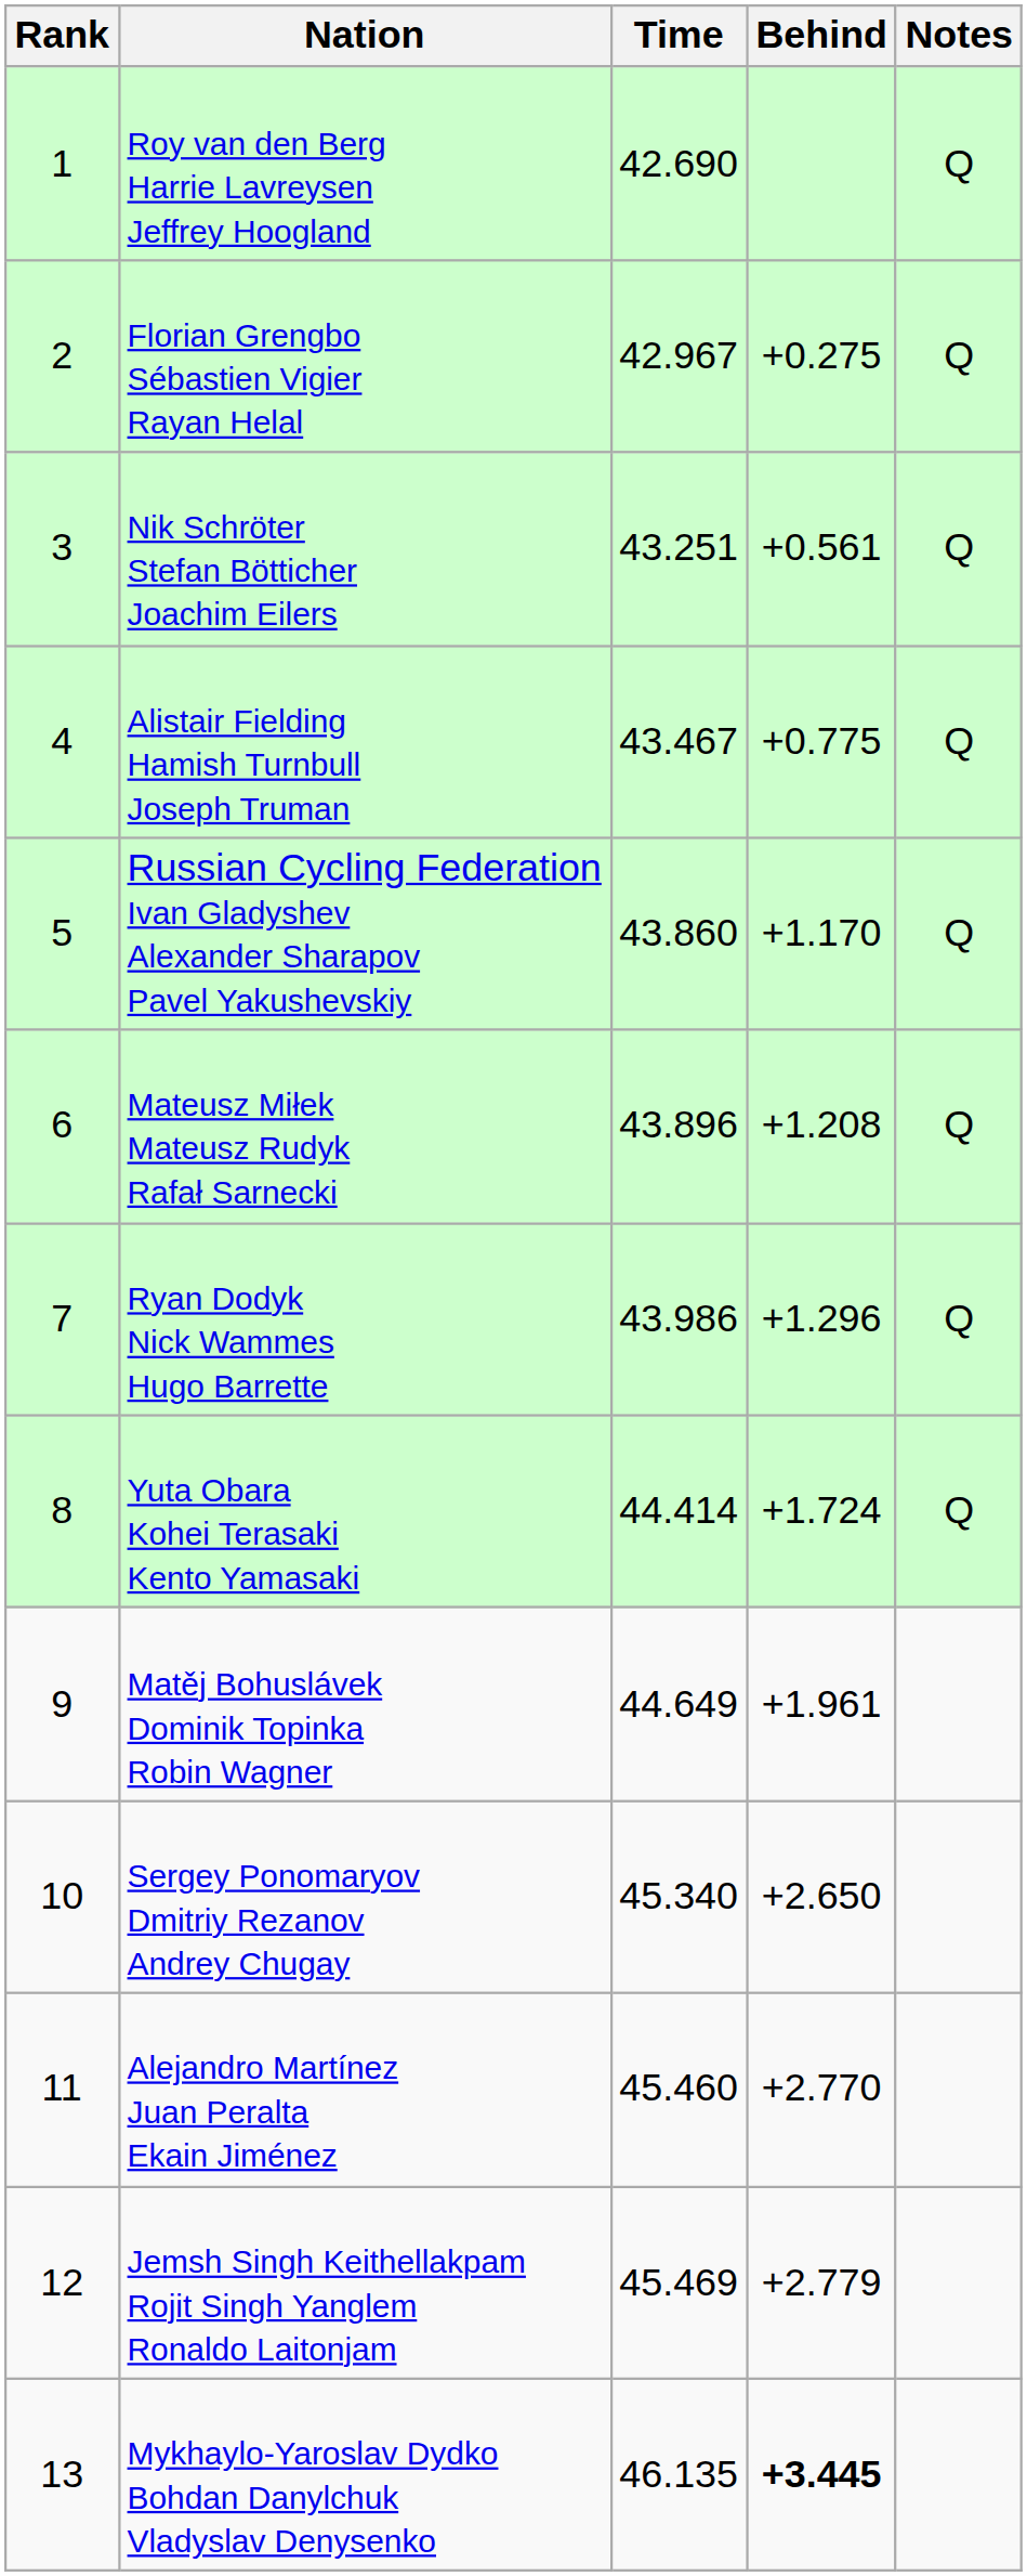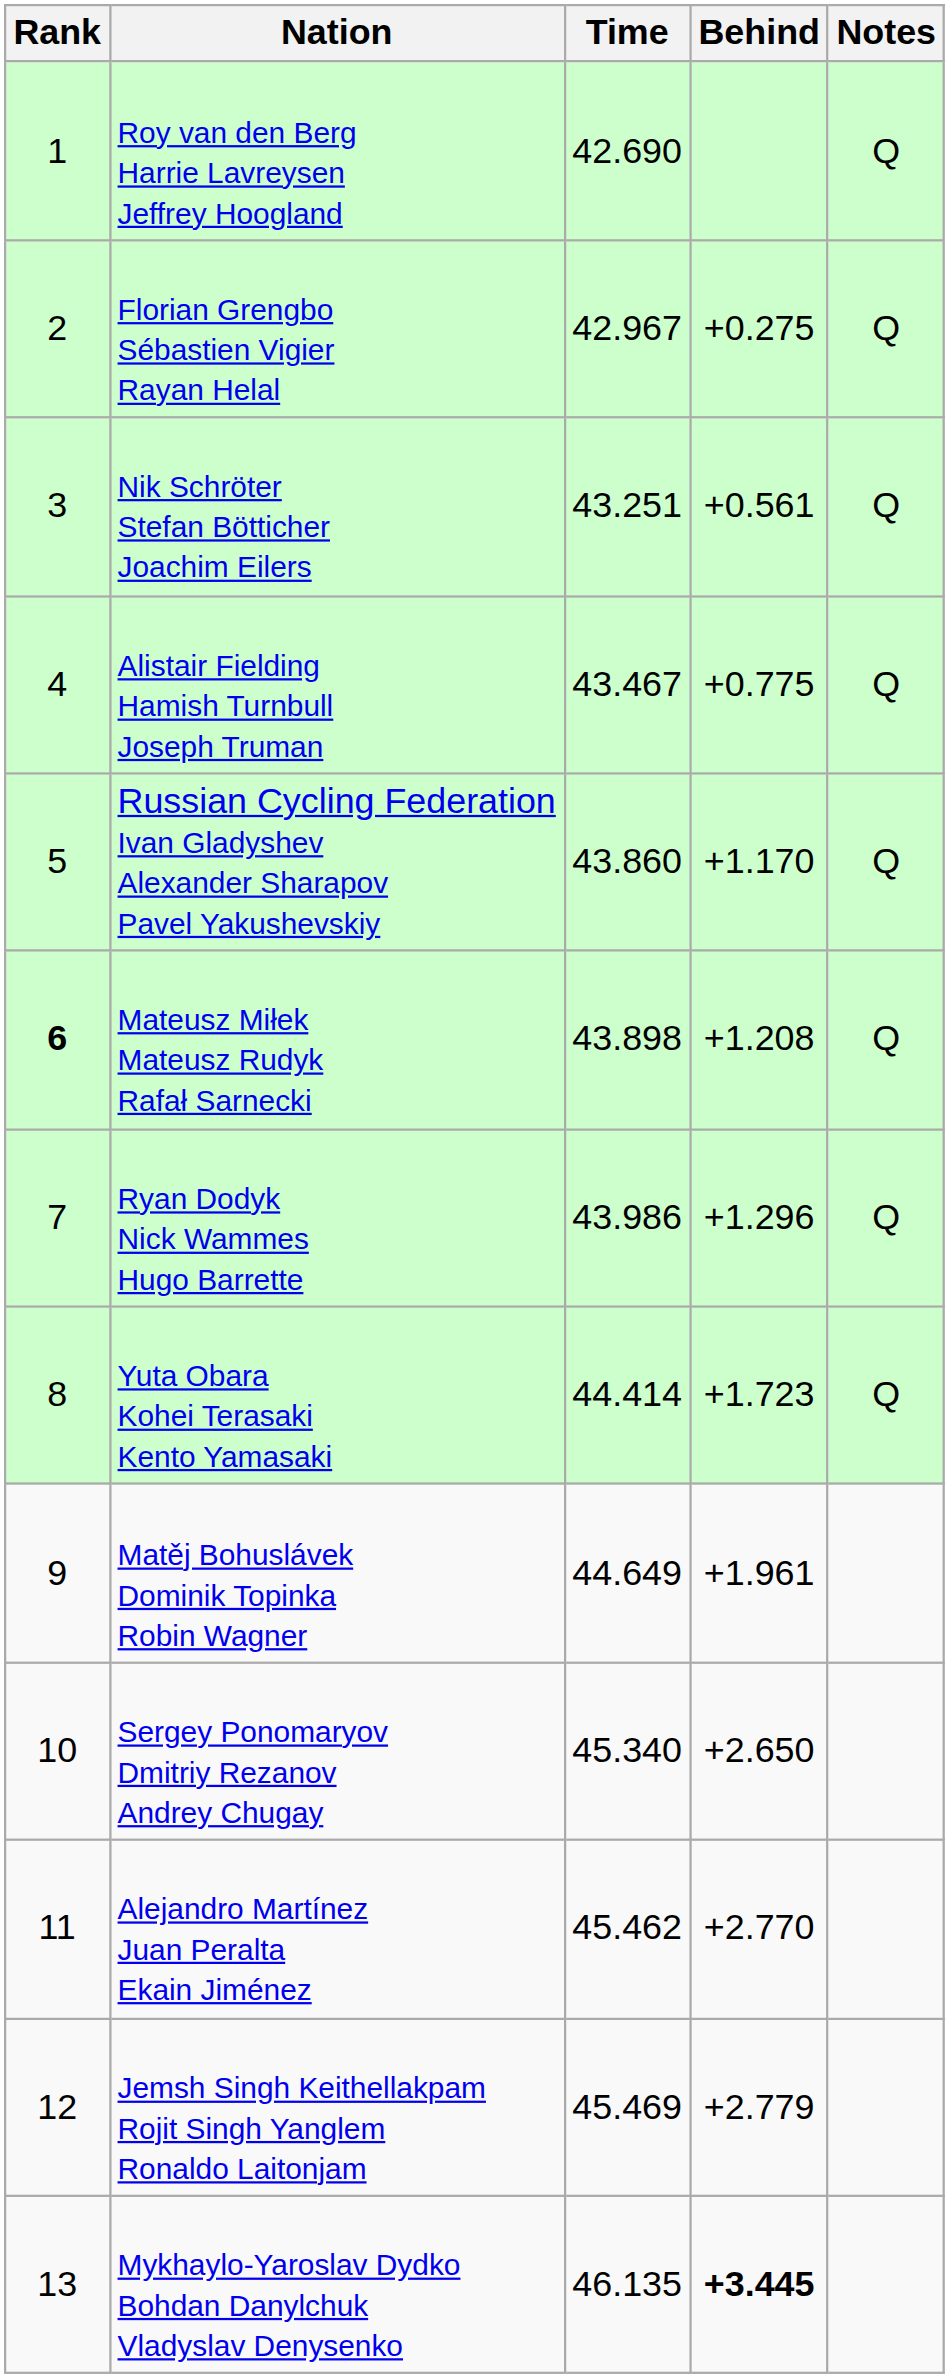Mateusz Miłek Mateusz Rudyk Rafał Sarnecki | Rank: normal -> bold
Mateusz Miłek Mateusz Rudyk Rafał Sarnecki | Time: 43.896 -> 43.898
Yuta Obara Kohei Terasaki Kento Yamasaki | Behind: +1.724 -> +1.723
Alejandro Martínez Juan Peralta Ekain Jiménez | Time: 45.460 -> 45.462
